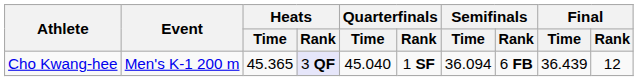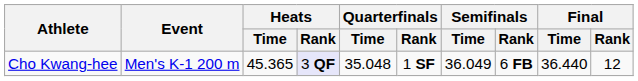Cho Kwang-hee | Quarterfinals / Time: 45.040 -> 35.048
Cho Kwang-hee | Semifinals / Time: 36.094 -> 36.049
Cho Kwang-hee | Final / Time: 36.439 -> 36.440
